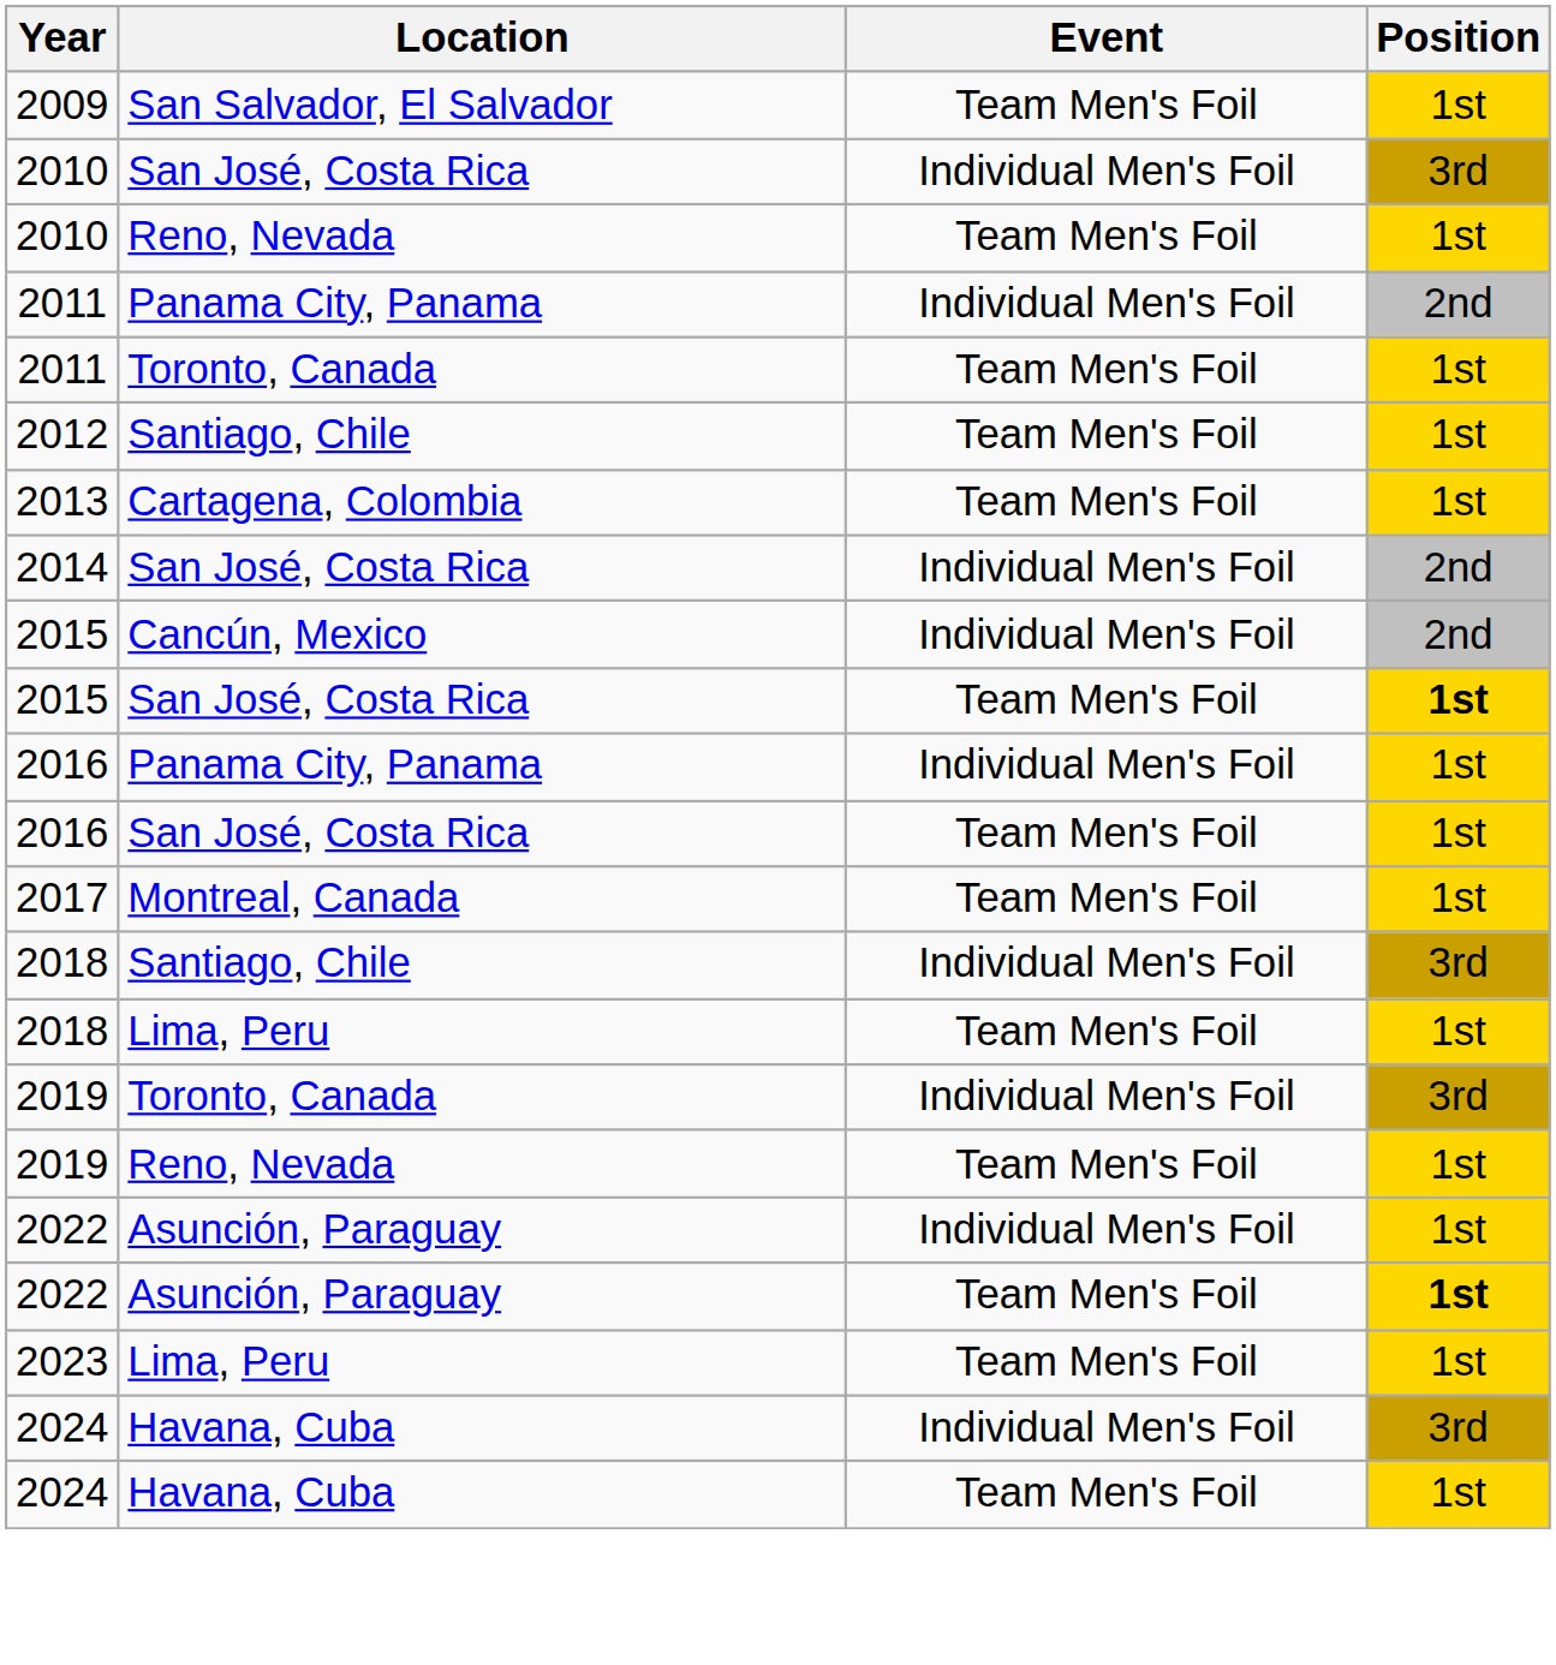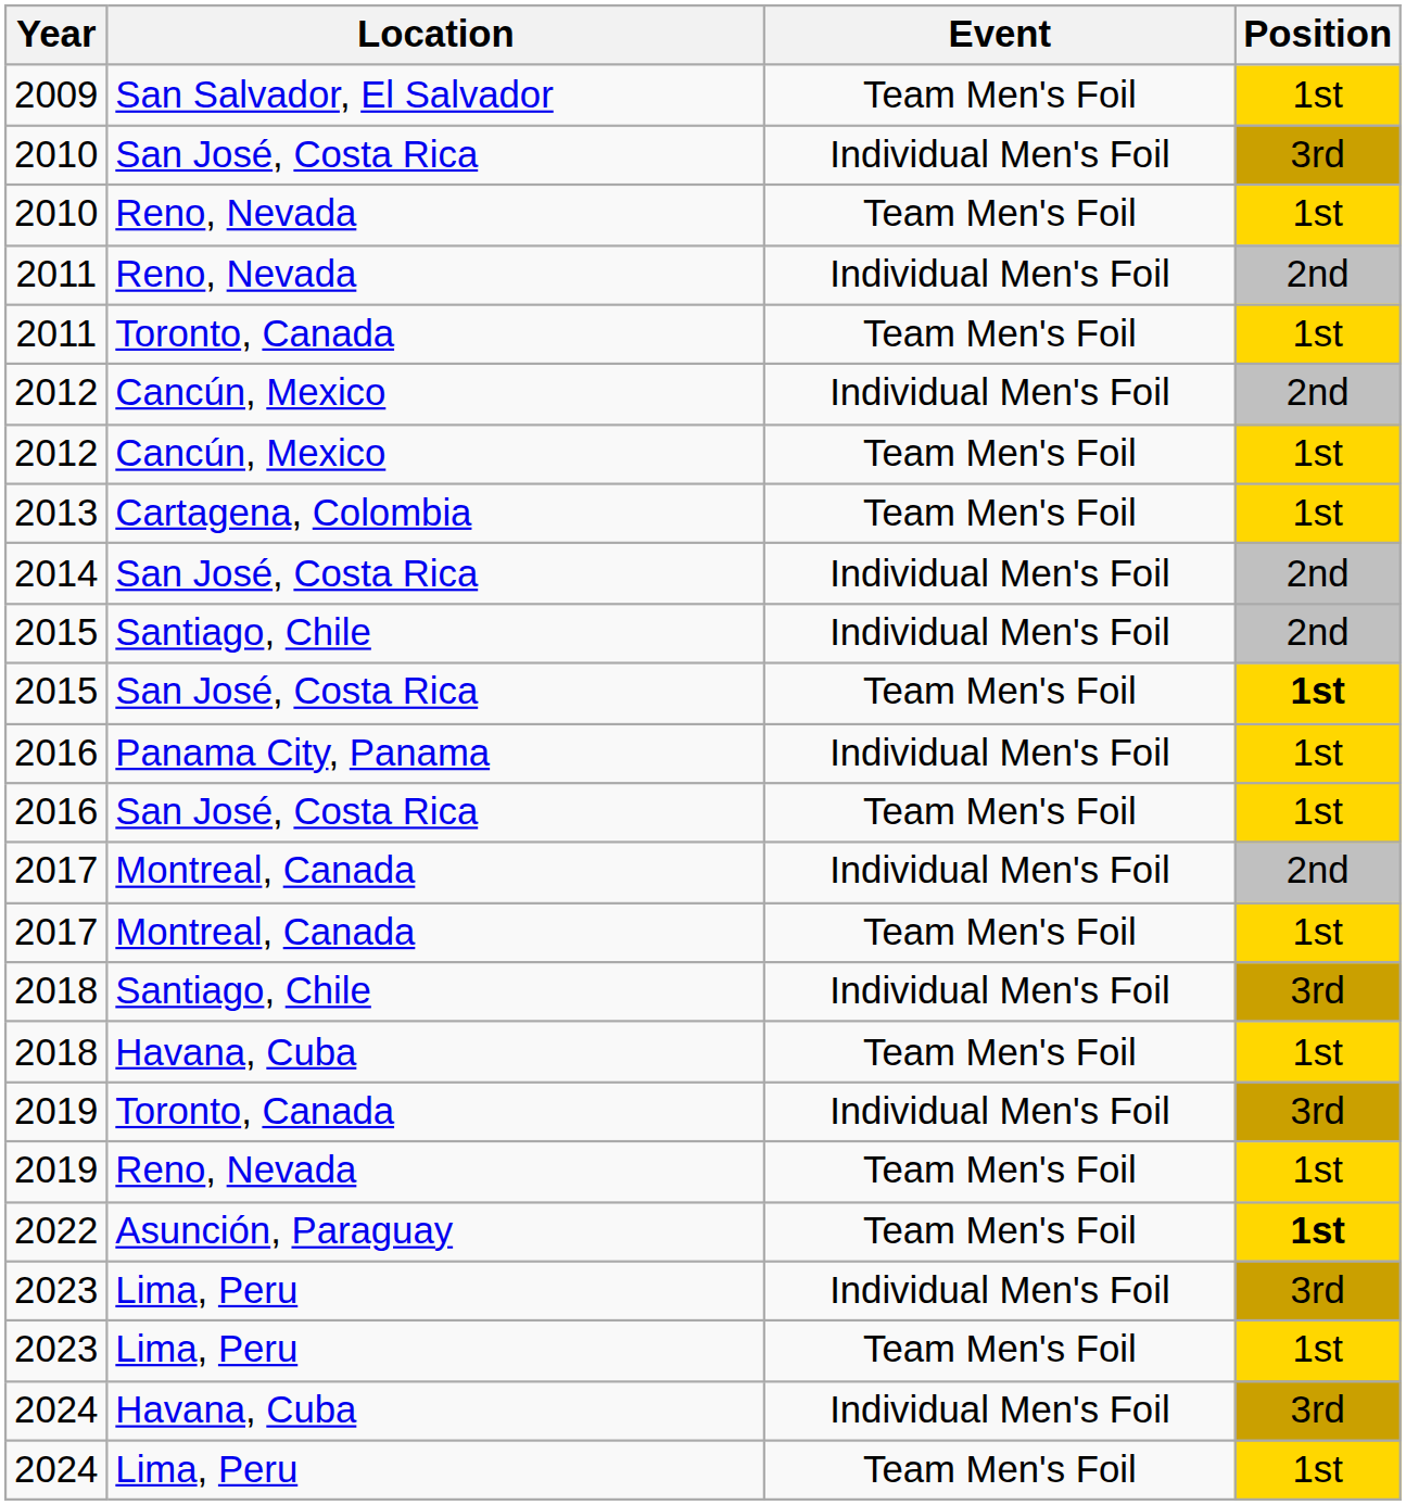2011 / Individual Men's Foil | Location: Panama City, Panama -> Reno, Nevada
+ row: 2012 | Cancún, Mexico | Individual Men's Foil | 2nd
2012 / Team Men's Foil | Location: Santiago, Chile -> Cancún, Mexico
2015 / Individual Men's Foil | Location: Cancún, Mexico -> Santiago, Chile
+ row: 2017 | Montreal, Canada | Individual Men's Foil | 2nd
2018 / Team Men's Foil | Location: Lima, Peru -> Havana, Cuba
- row: 2022 | Asunción, Paraguay | Individual Men's Foil | 1st
+ row: 2023 | Lima, Peru | Individual Men's Foil | 3rd
2024 / Team Men's Foil | Location: Havana, Cuba -> Lima, Peru
